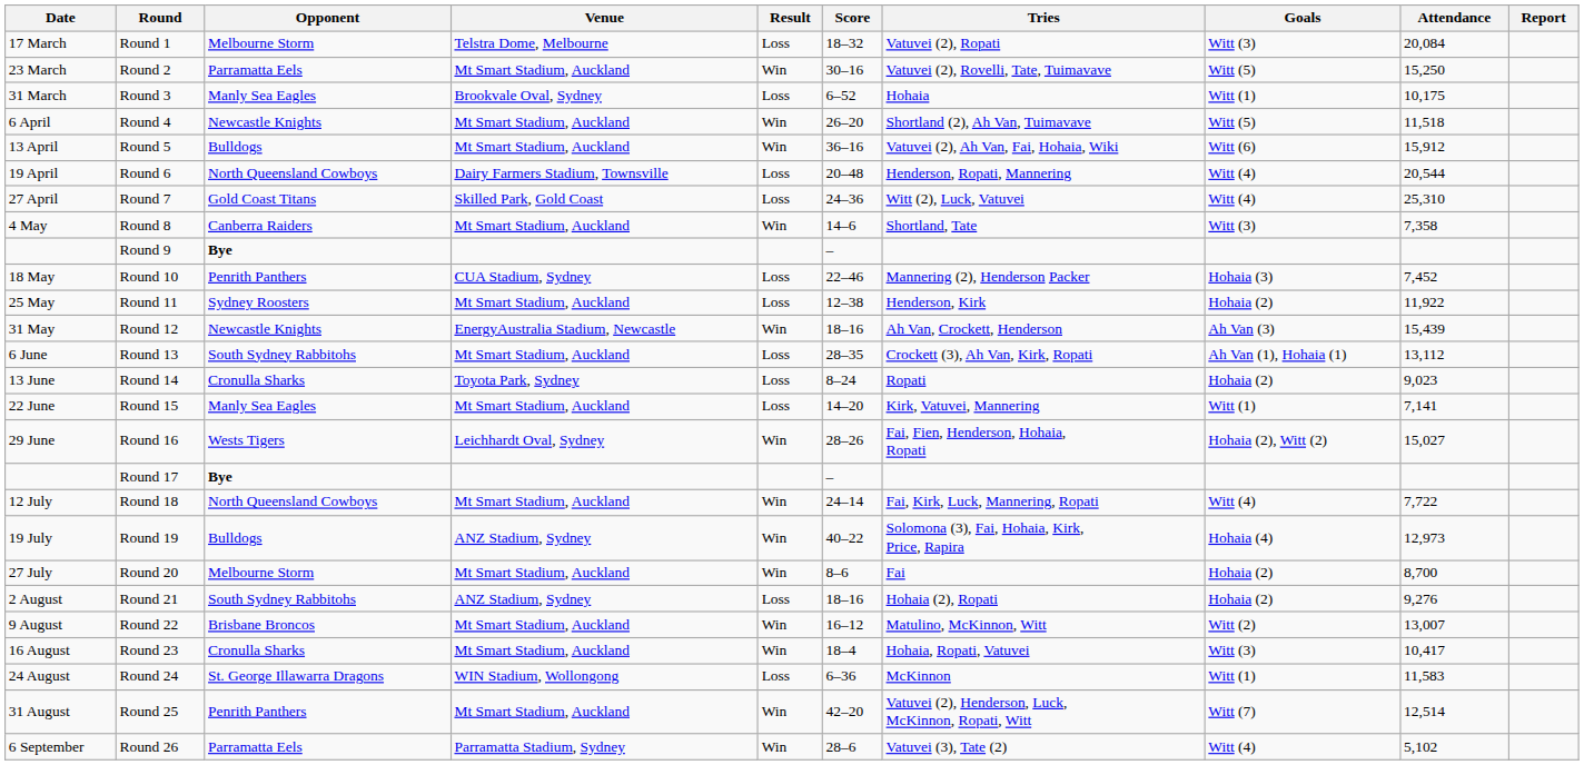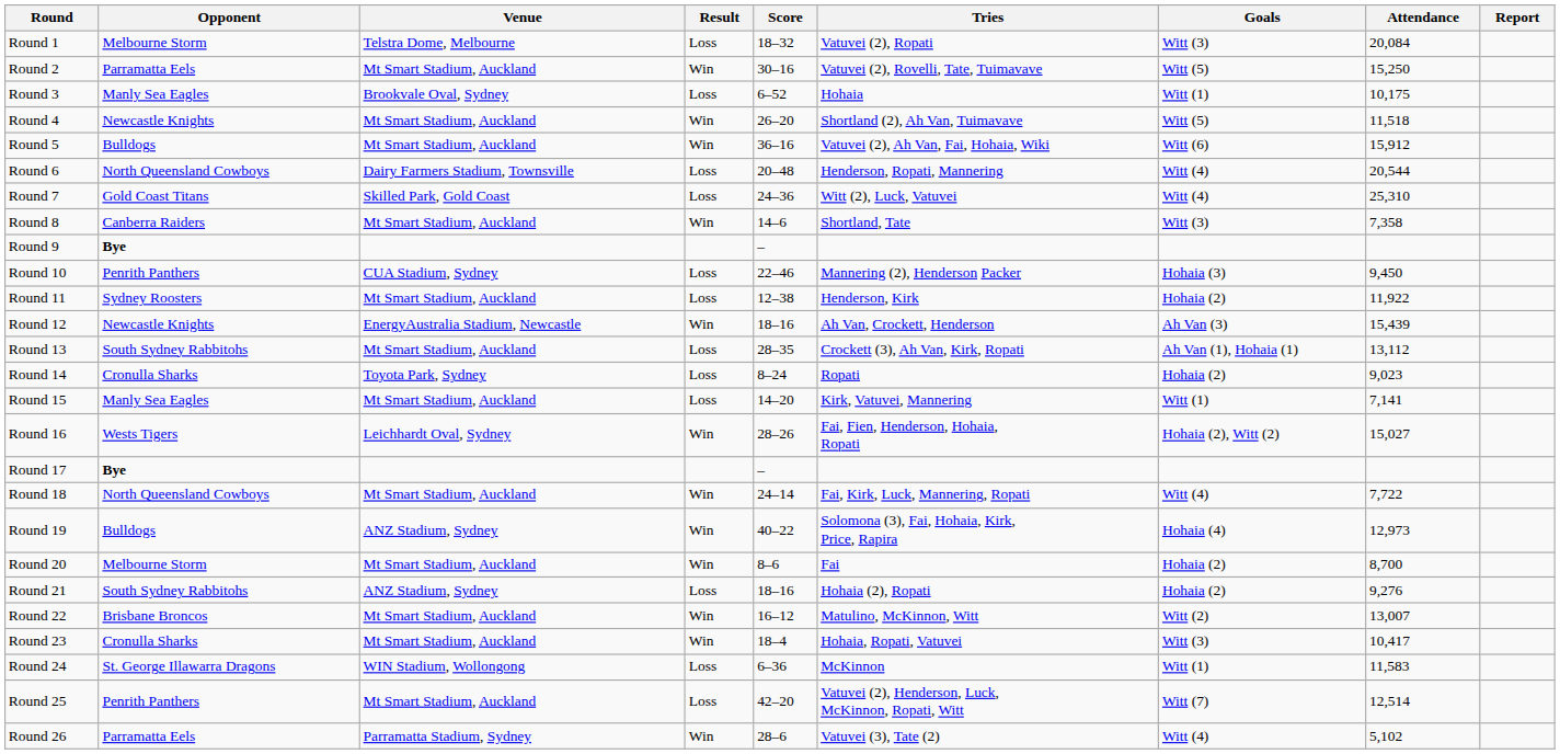- column: Date | 17 March | 23 March | 31 March | 6 April | 13 April | 19 April | 27 April | 4 May | 18 May | 25 May | 31 May | 6 June | 13 June | 22 June | 29 June | 12 July | 19 July | 27 July | 2 August | 9 August | 16 August | 24 August | 31 August | 6 September
Round 10 | Attendance: 7,452 -> 9,450
Round 25 | Result: Win -> Loss
